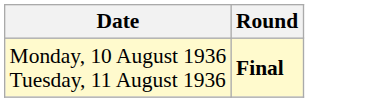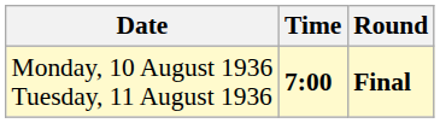+ column: Time | 7:00
